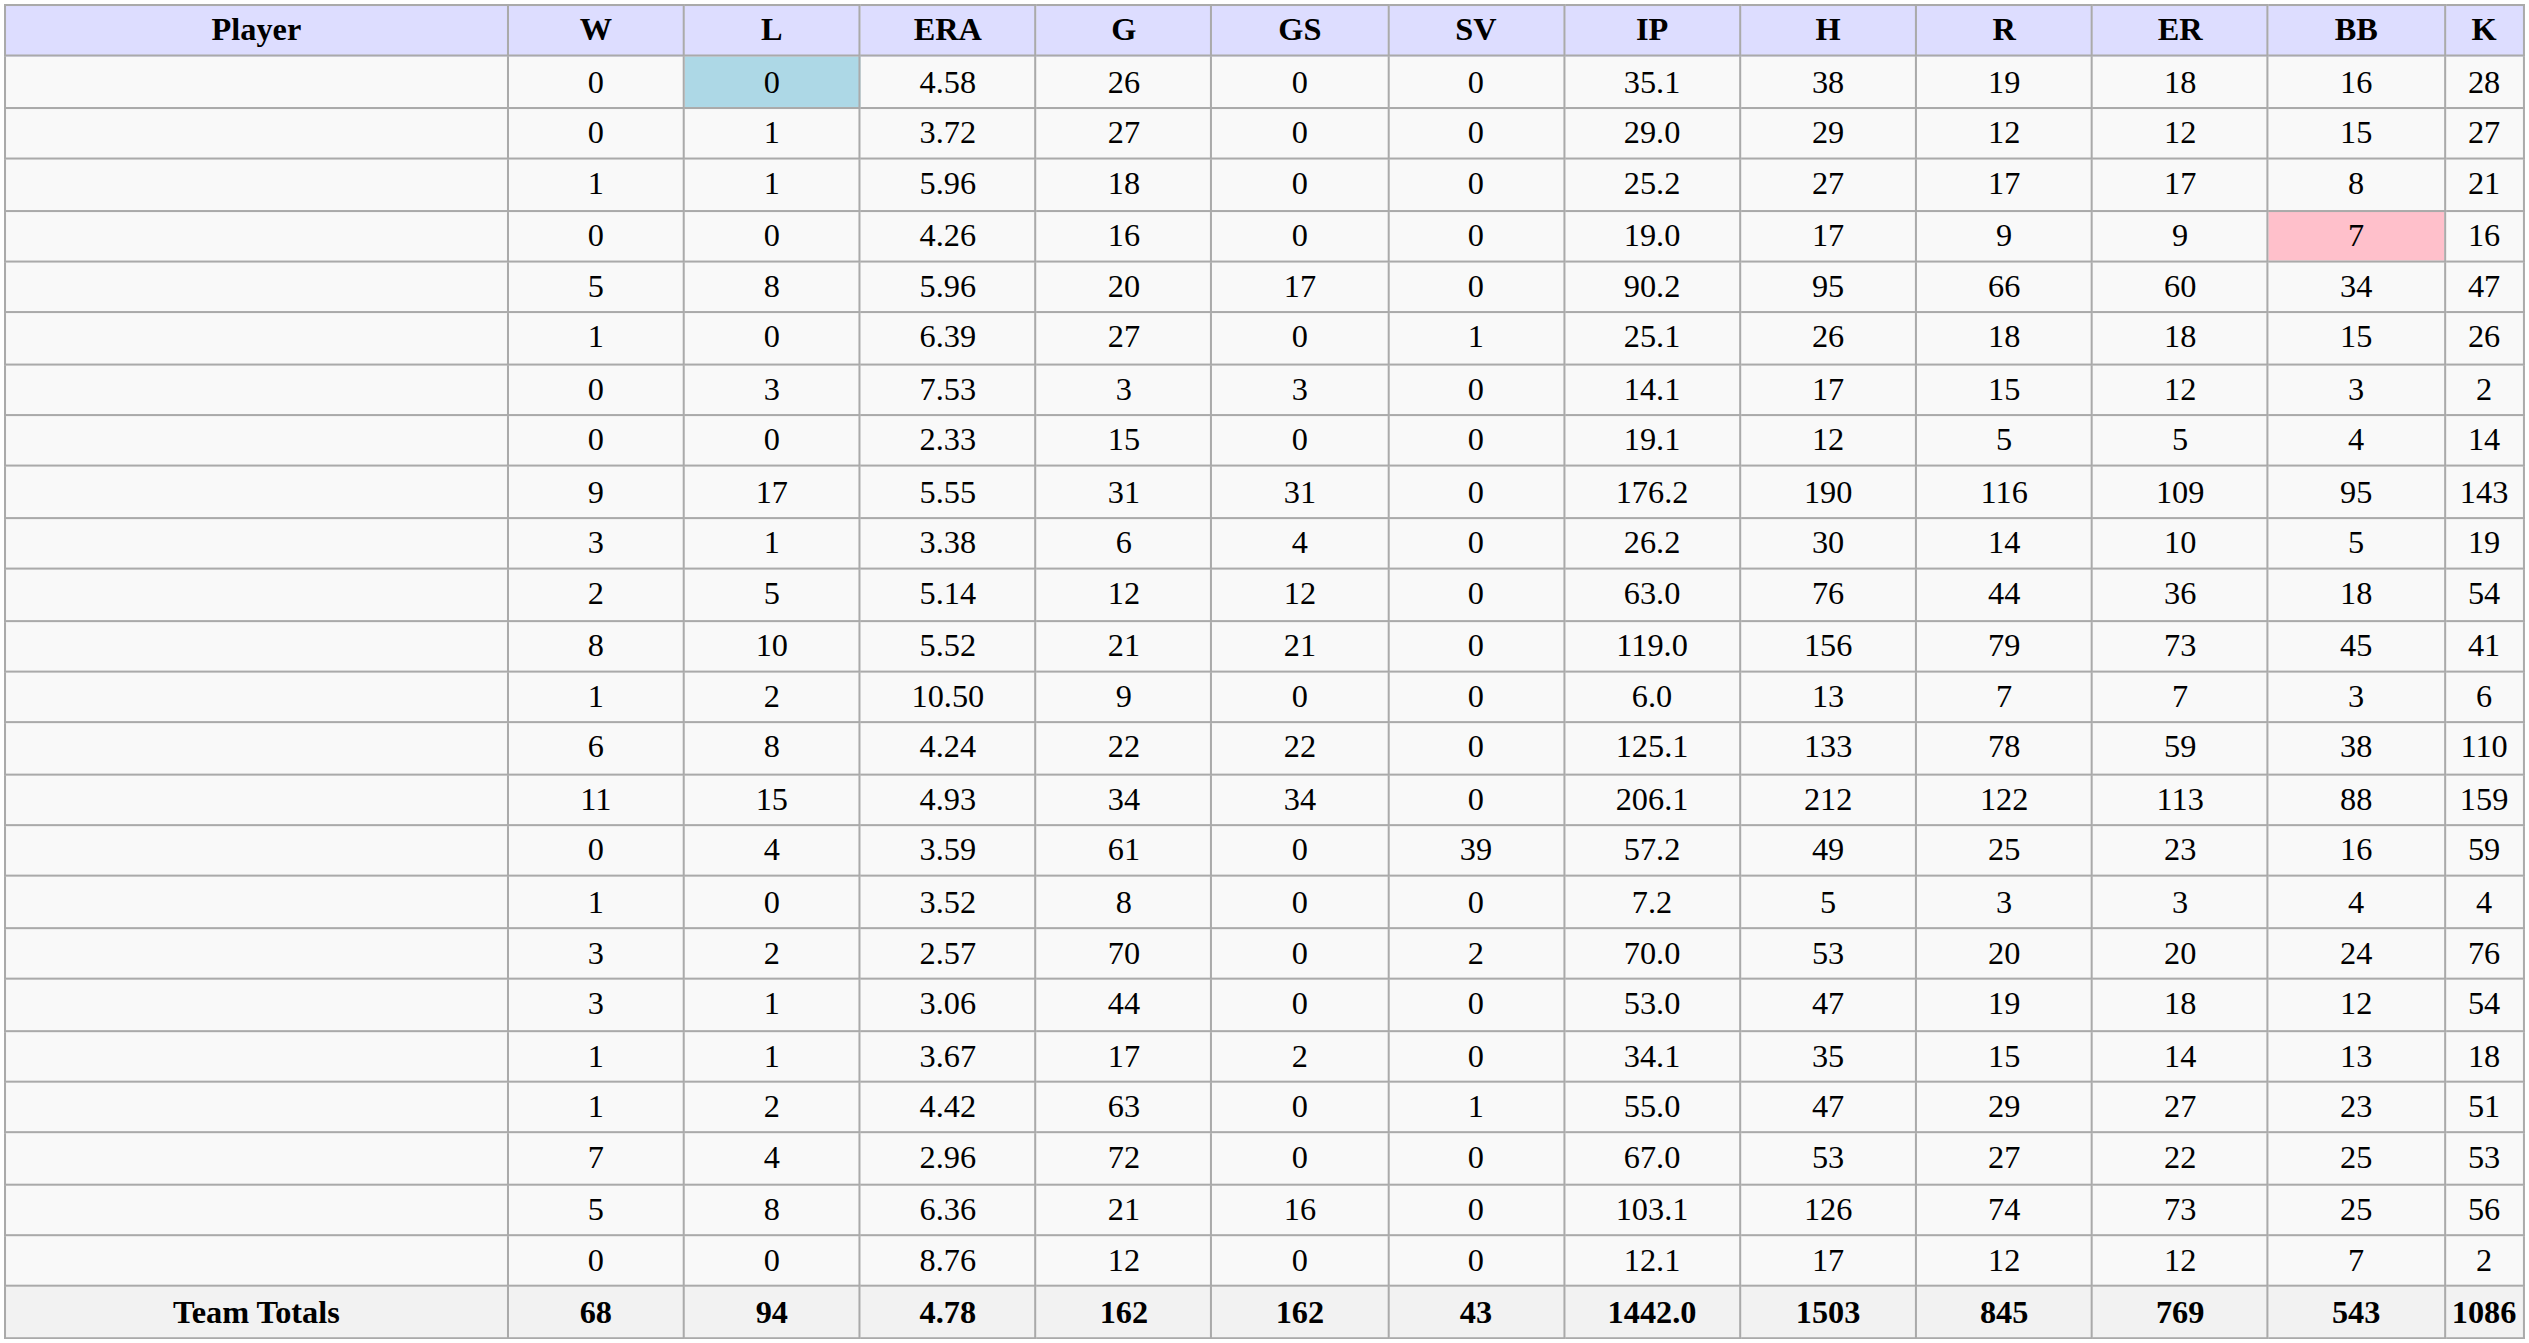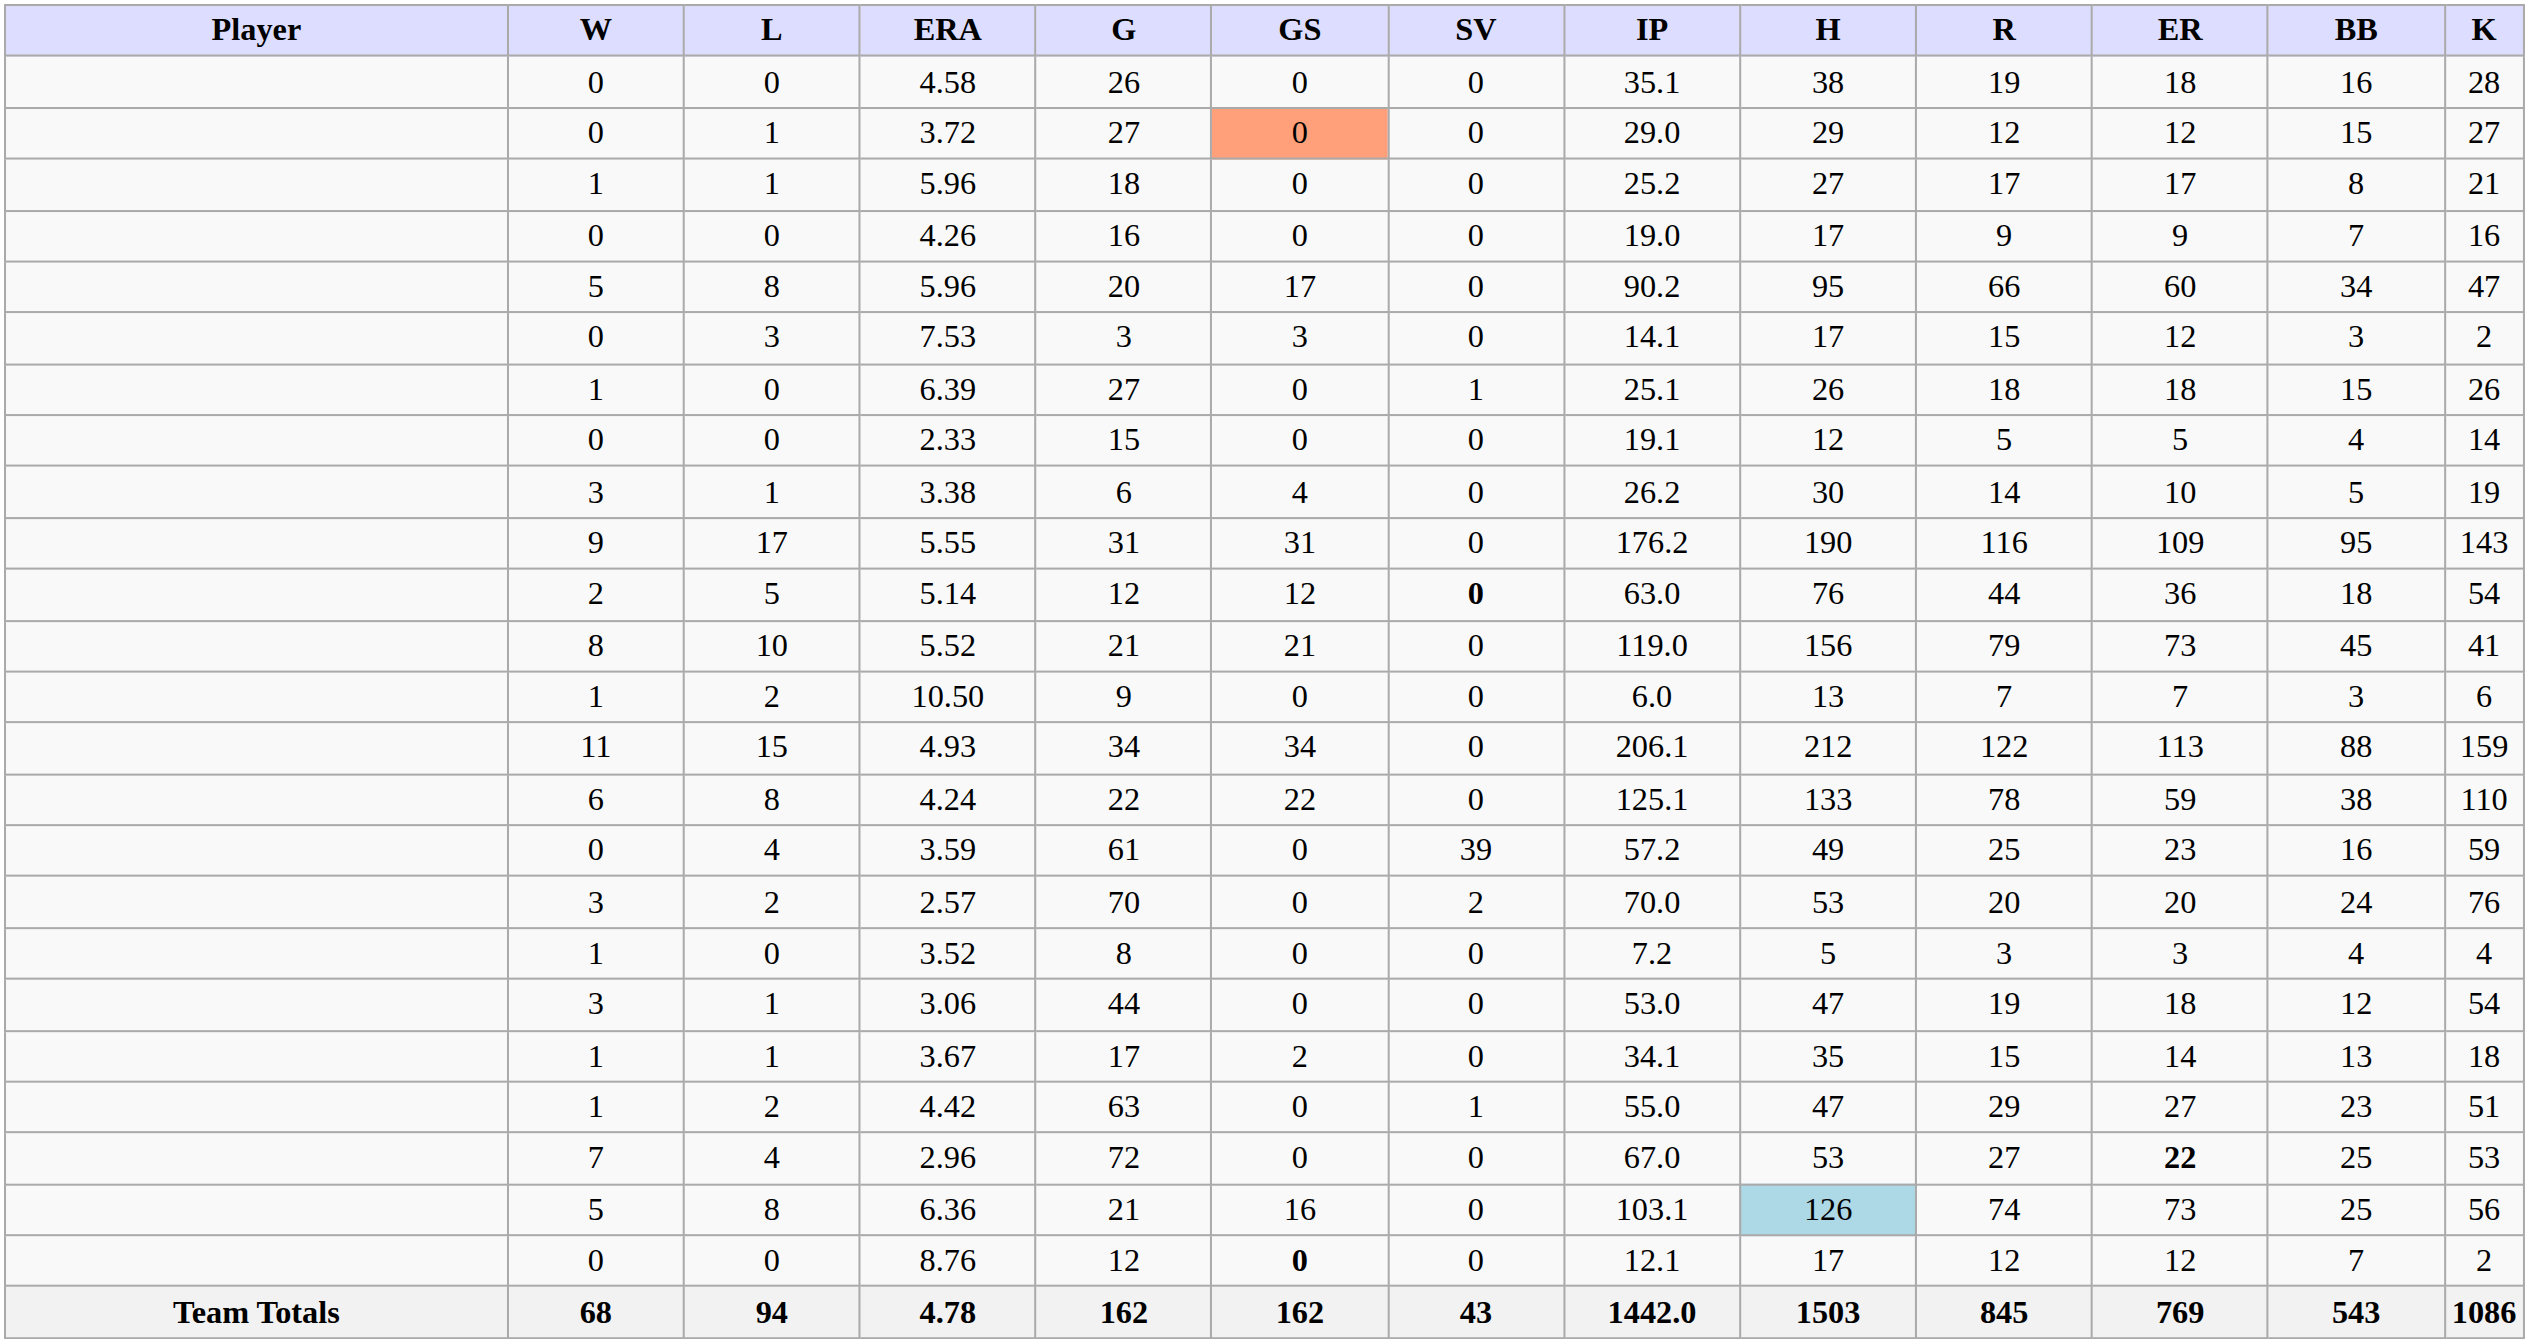4.58 | L: lightblue background -> no background
3.72 | GS: no background -> lightsalmon background
4.26 | BB: pink background -> no background
rows swapped: 6.39 <-> 7.53
rows swapped: 3.38 <-> 5.55
5.14 | SV: normal -> bold
rows swapped: 4.93 <-> 4.24
rows swapped: 3.52 <-> 2.57
2.96 | ER: normal -> bold
6.36 | H: no background -> lightblue background
8.76 | GS: normal -> bold
